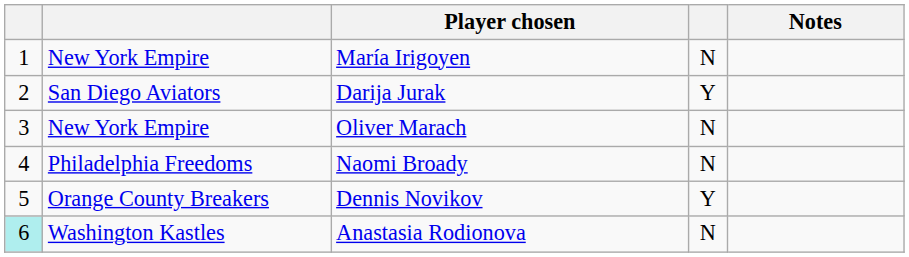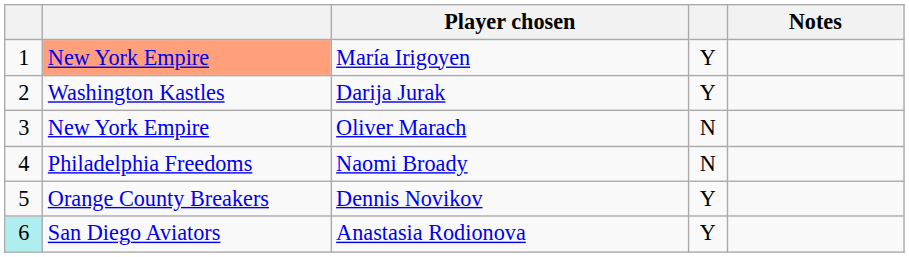María Irigoyen | column 2: no background -> lightsalmon background
María Irigoyen | column 4: N -> Y
Darija Jurak | column 2: San Diego Aviators -> Washington Kastles
Anastasia Rodionova | column 2: Washington Kastles -> San Diego Aviators
Anastasia Rodionova | column 4: N -> Y
